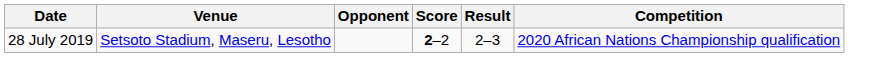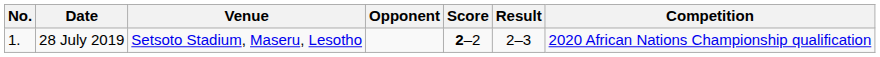+ column: No. | 1.
